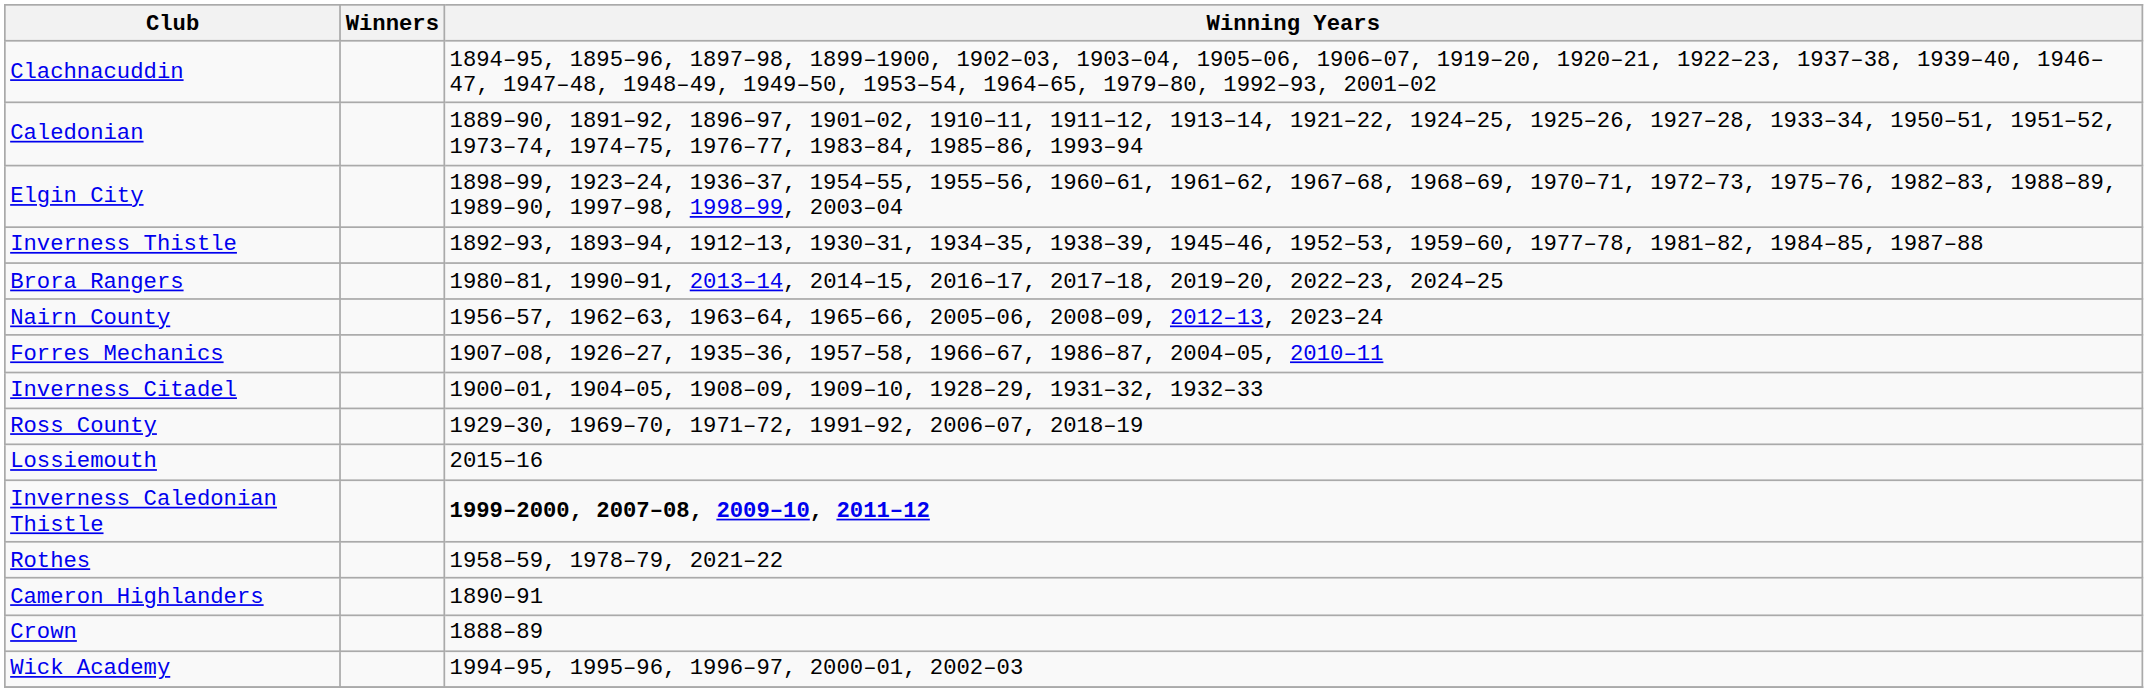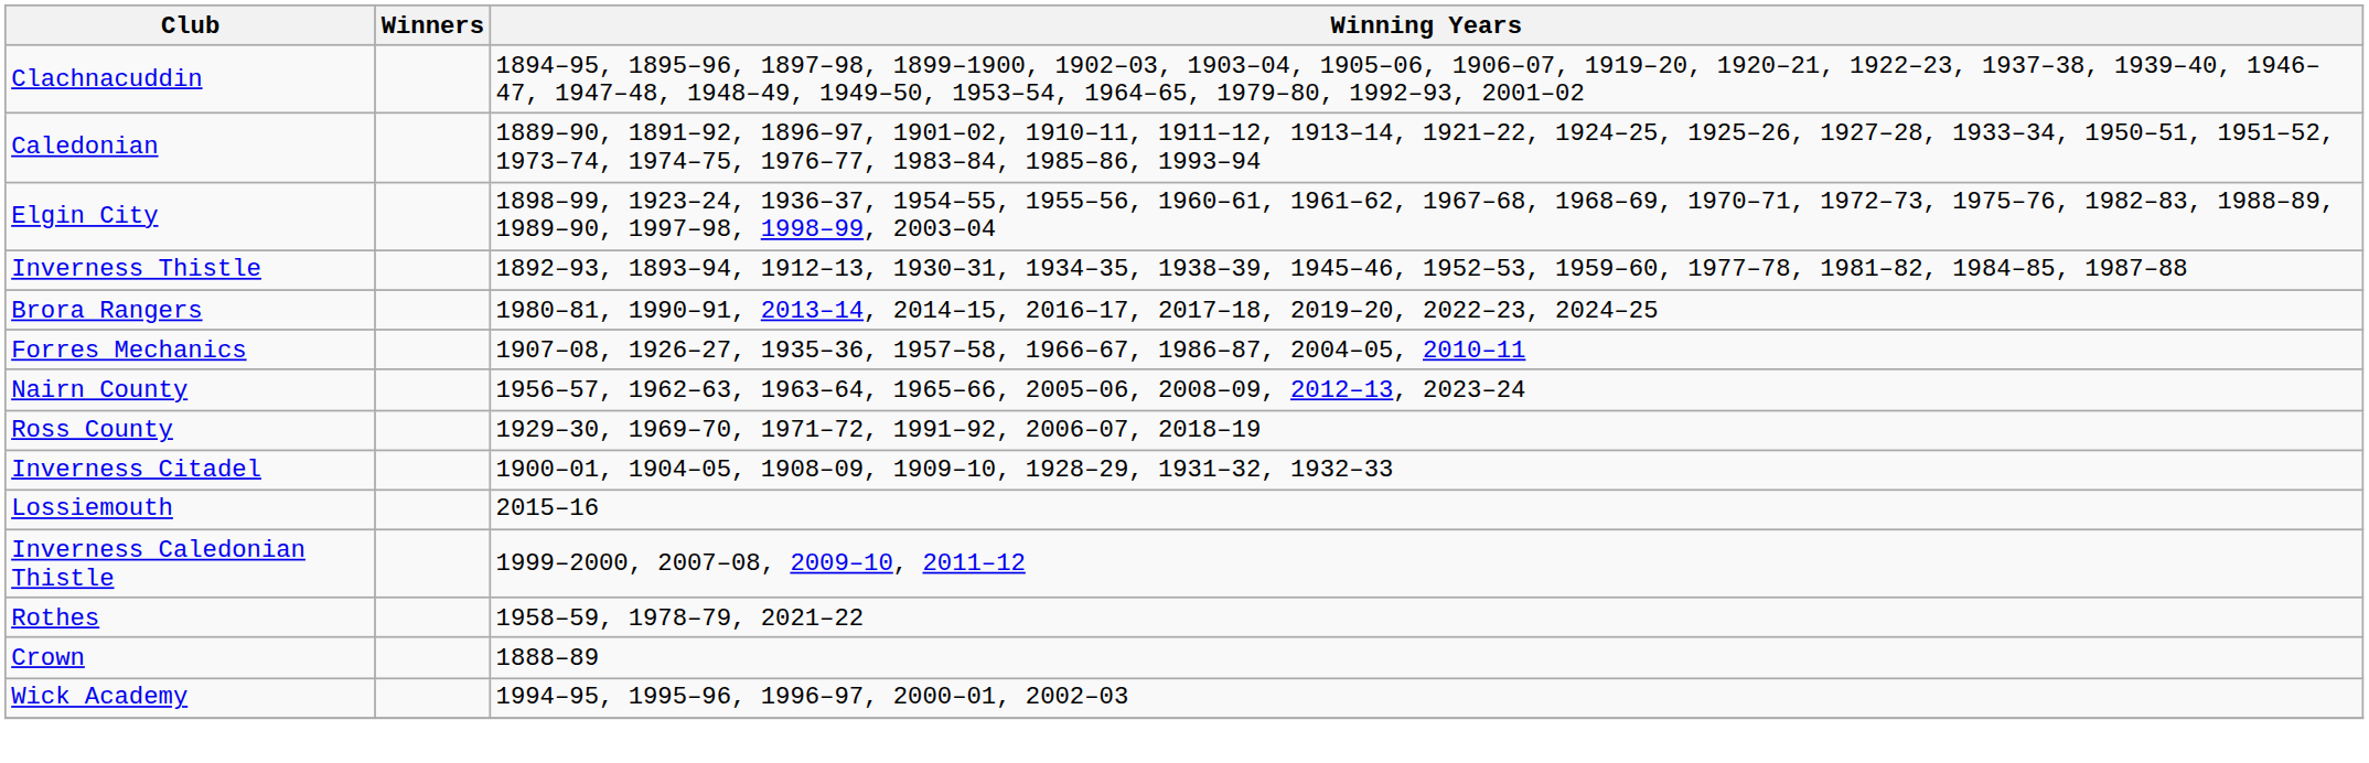rows swapped: Forres Mechanics <-> Nairn County
rows swapped: Inverness Citadel <-> Ross County
Inverness Caledonian Thistle | Winning Years: bold -> normal
- row: Cameron Highlanders | 1890–91
